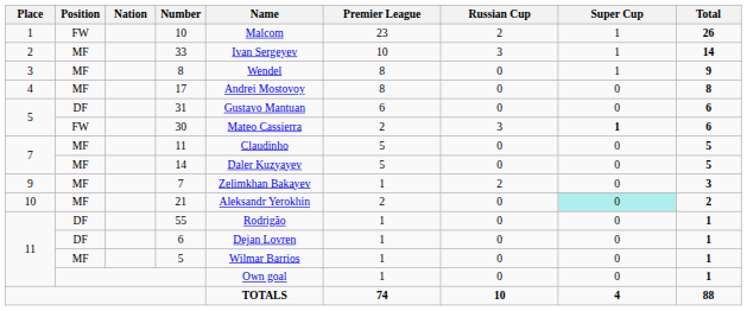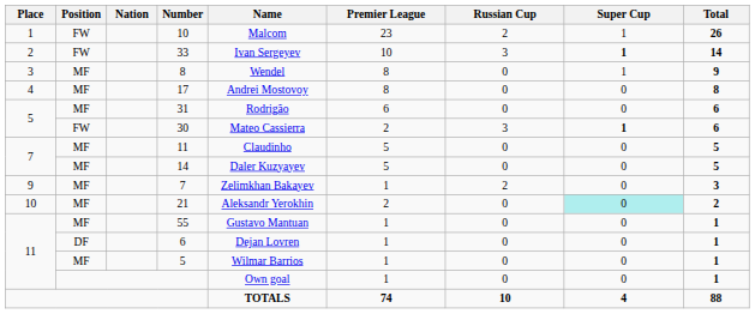33 | Position: MF -> FW
33 | Super Cup: normal -> bold
31 | Position: DF -> MF
31 | Name: Gustavo Mantuan -> Rodrigão
55 | Position: DF -> MF
55 | Name: Rodrigão -> Gustavo Mantuan
